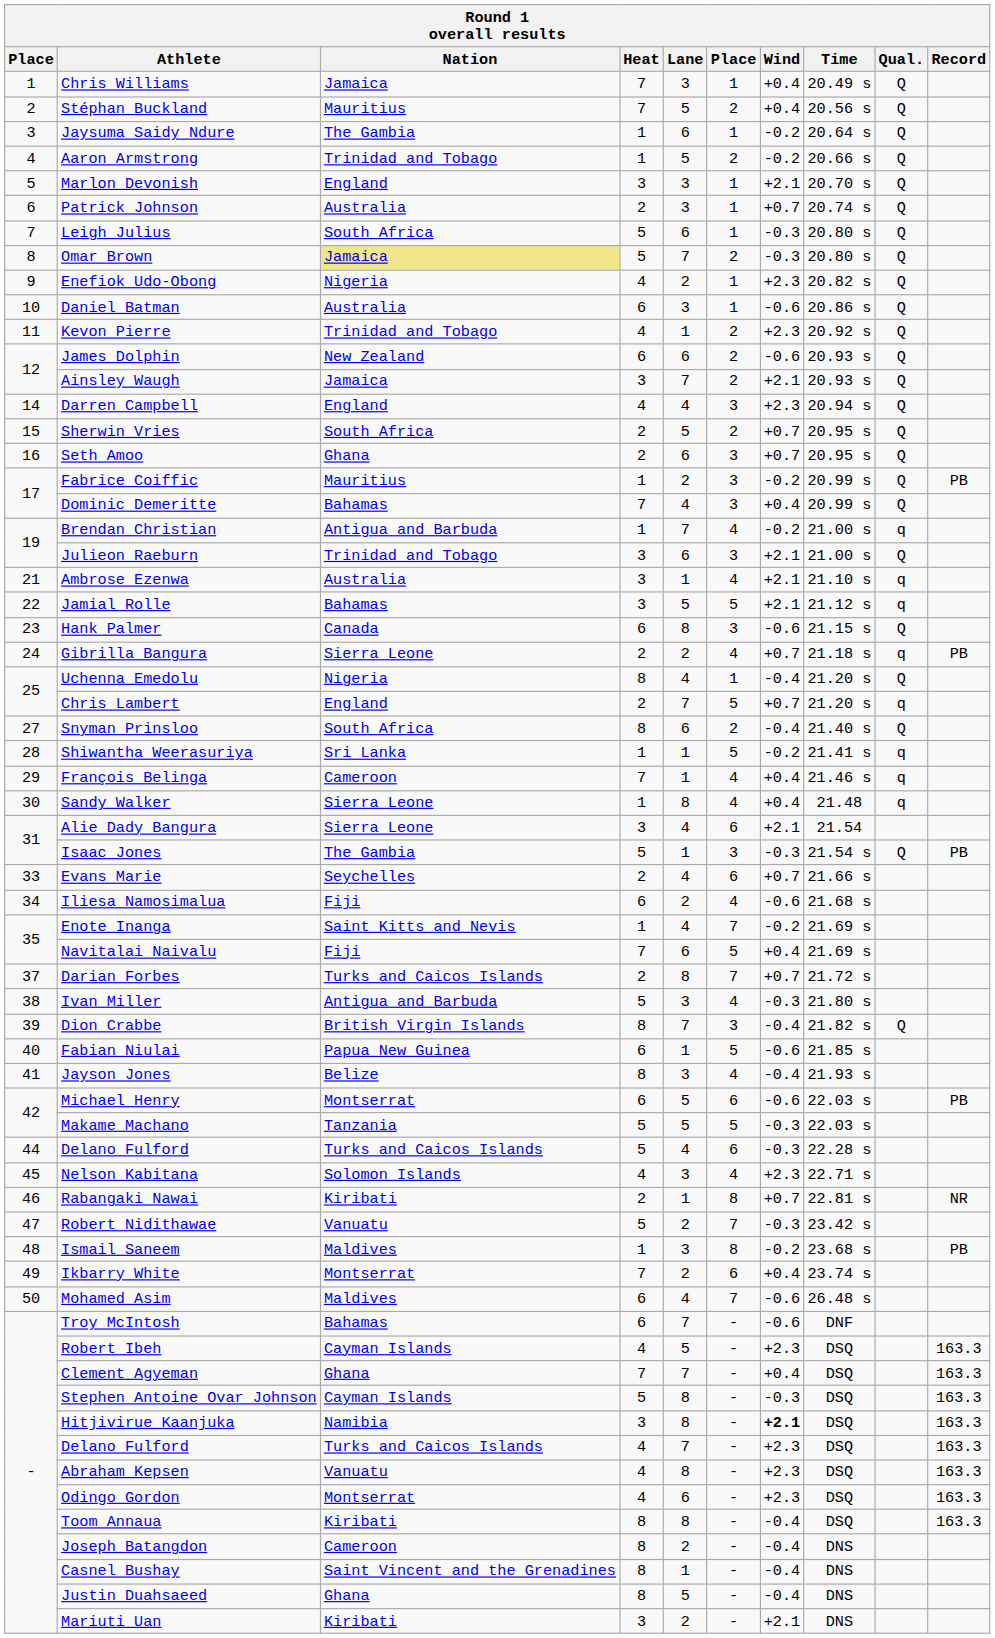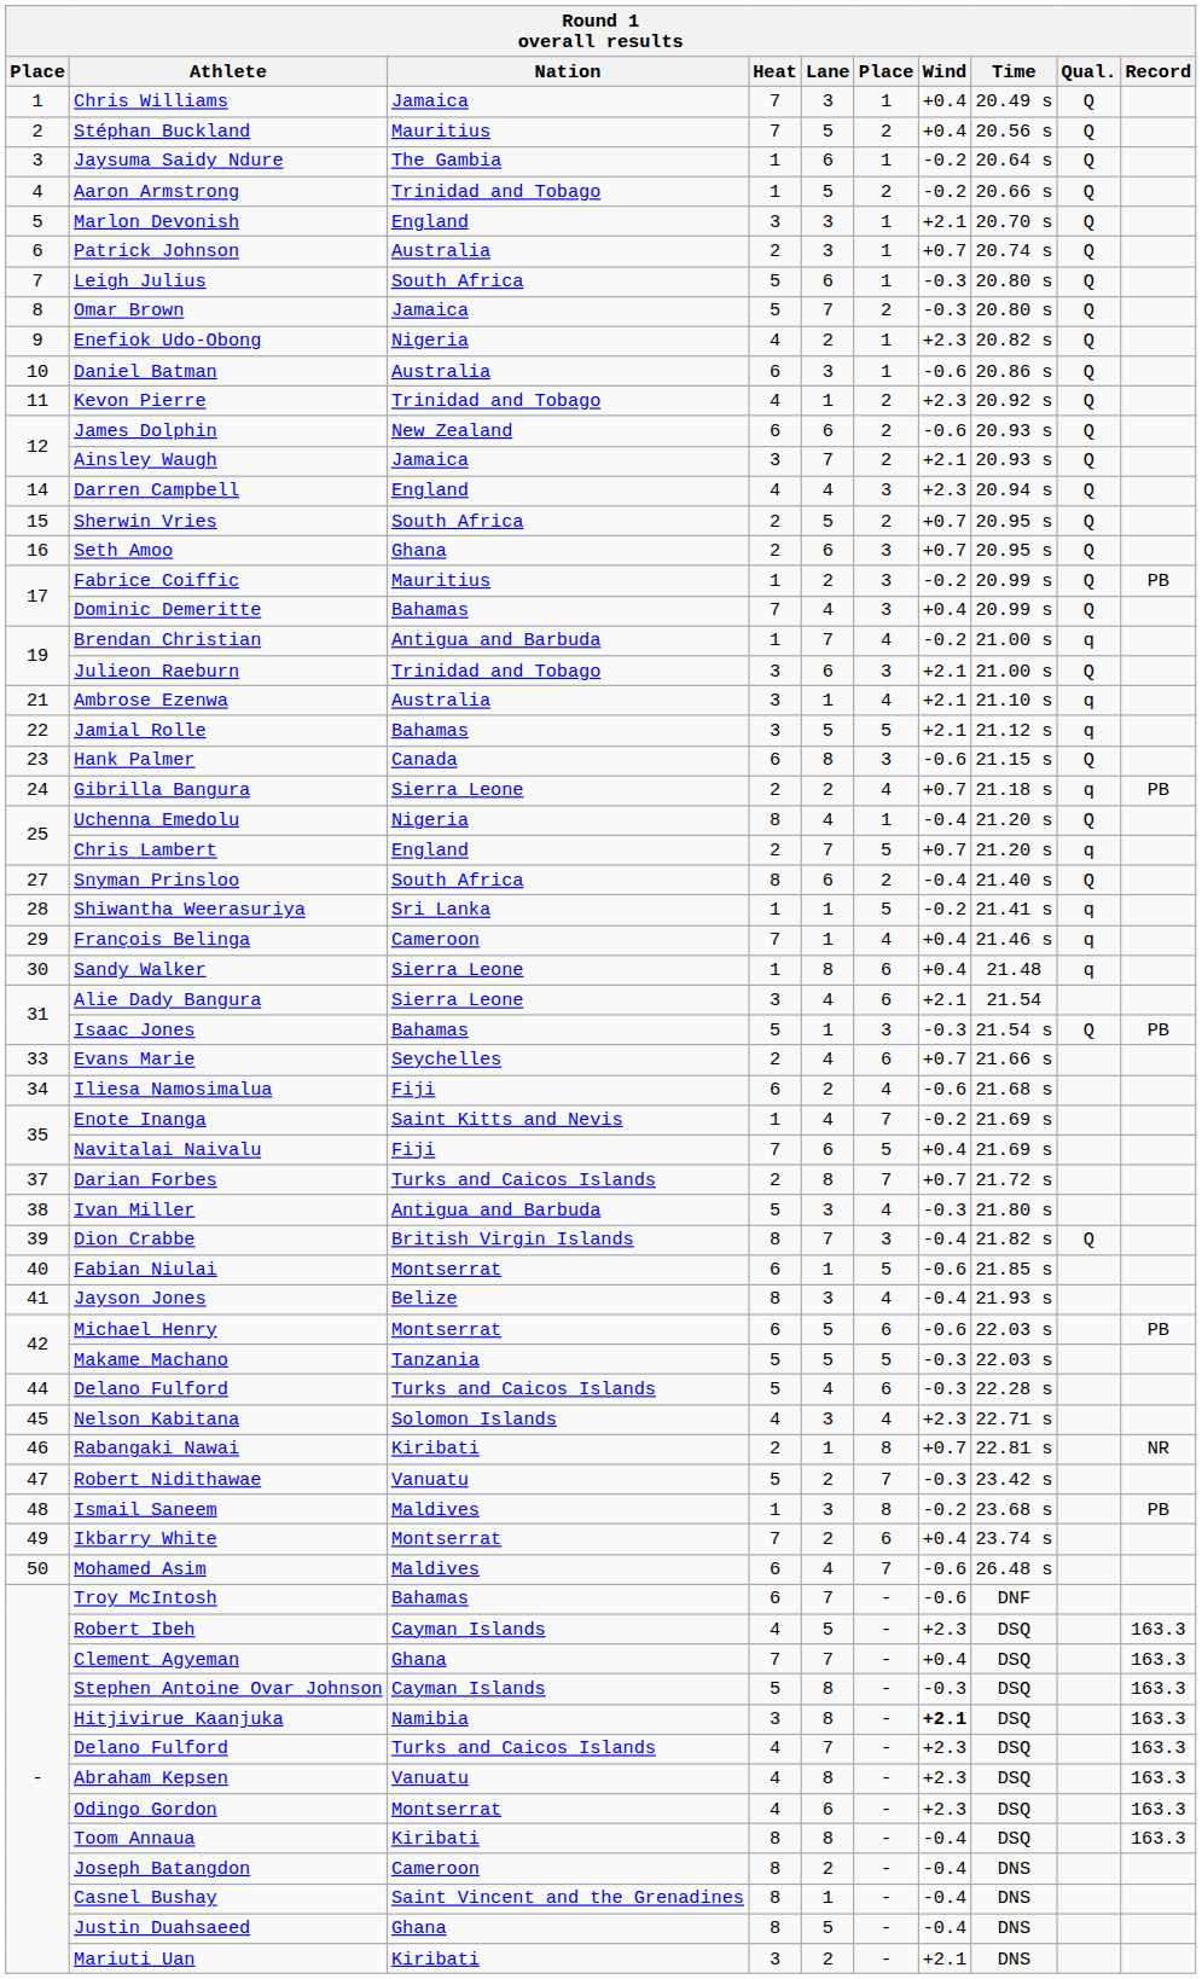Omar Brown | Nation: khaki background -> no background
Sandy Walker | column 6: 4 -> 6
Isaac Jones | Nation: The Gambia -> Bahamas
Fabian Niulai | Nation: Papua New Guinea -> Montserrat
